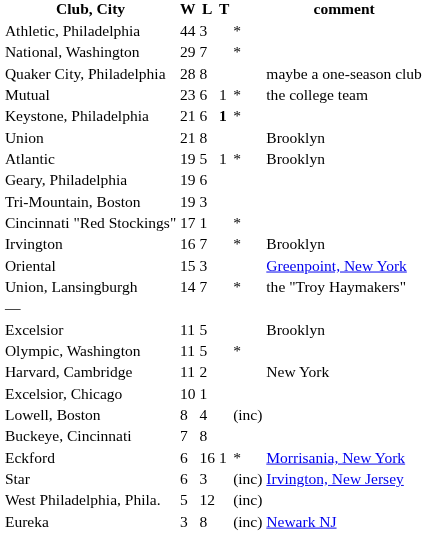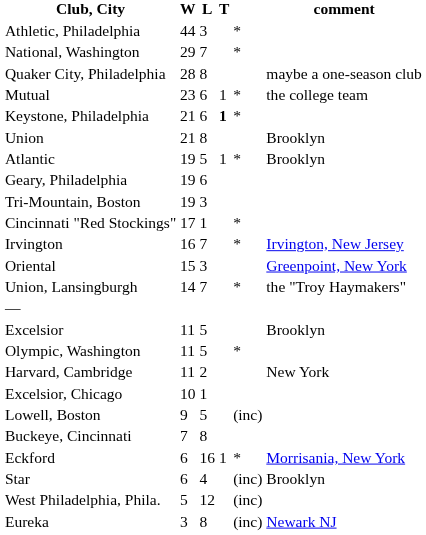Irvington | comment: Brooklyn -> Irvington, New Jersey
Lowell, Boston | W: 8 -> 9
Lowell, Boston | L: 4 -> 5
Star | L: 3 -> 4
Star | comment: Irvington, New Jersey -> Brooklyn
